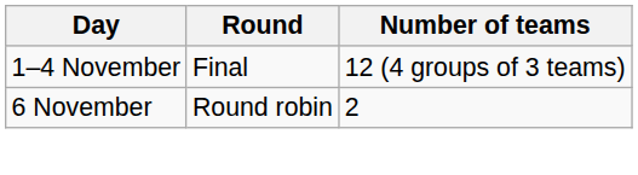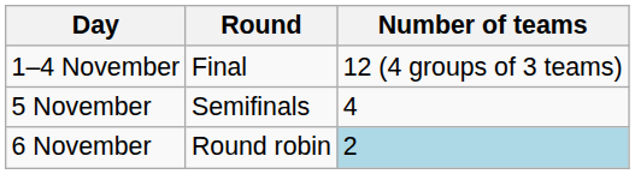+ row: 5 November | Semifinals | 4
6 November | Number of teams: no background -> lightblue background
